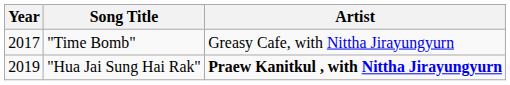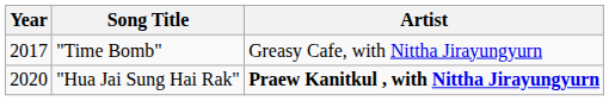"Hua Jai Sung Hai Rak" | Year: 2019 -> 2020
